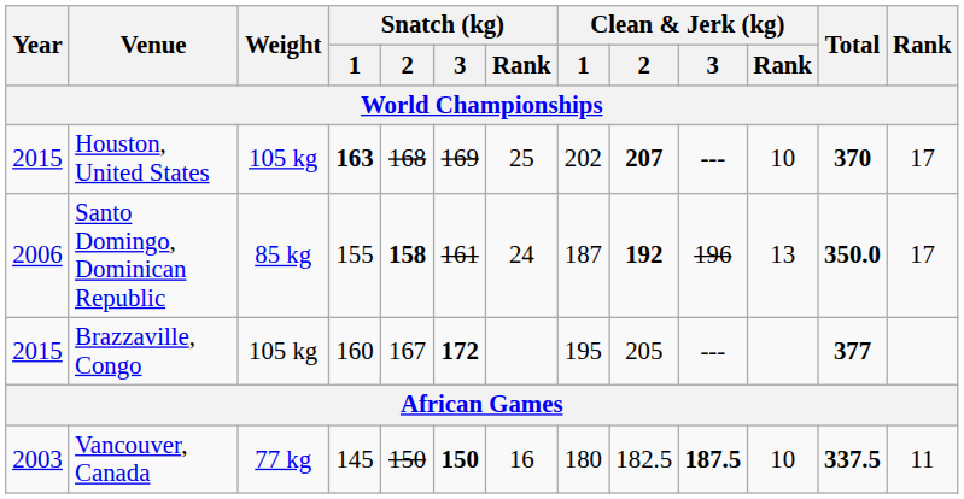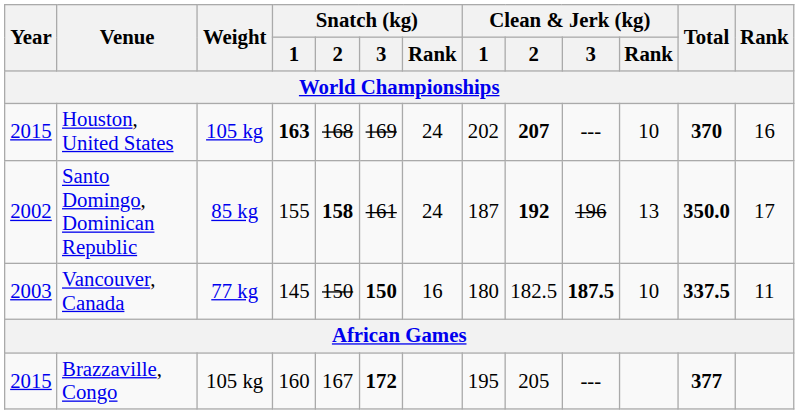Houston, United States | Snatch (kg) / Rank: 25 -> 24
Houston, United States | Rank: 17 -> 16
Santo Domingo, Dominican Republic | Year: 2006 -> 2002
rows swapped: Vancouver, Canada <-> Brazzaville, Congo
